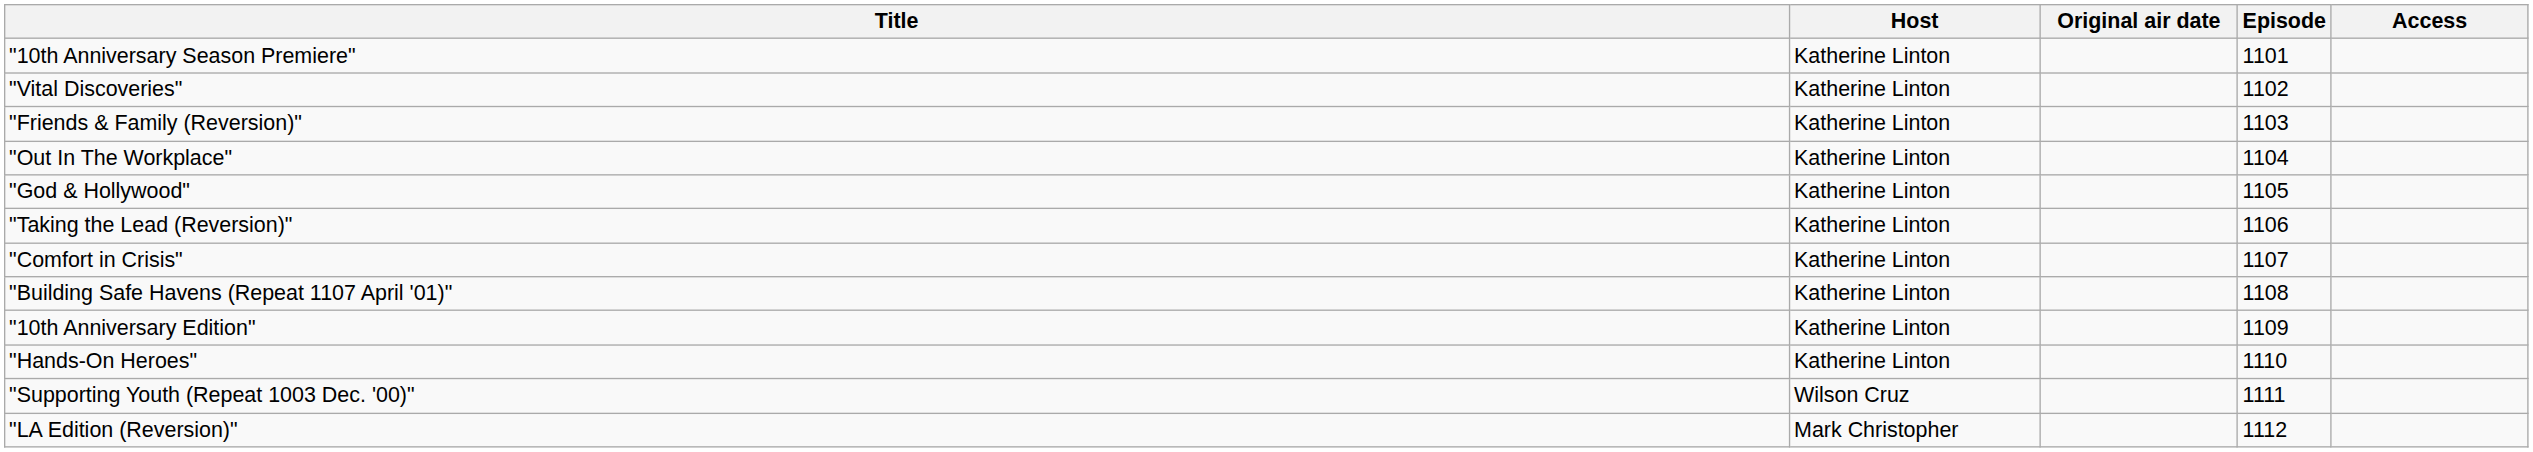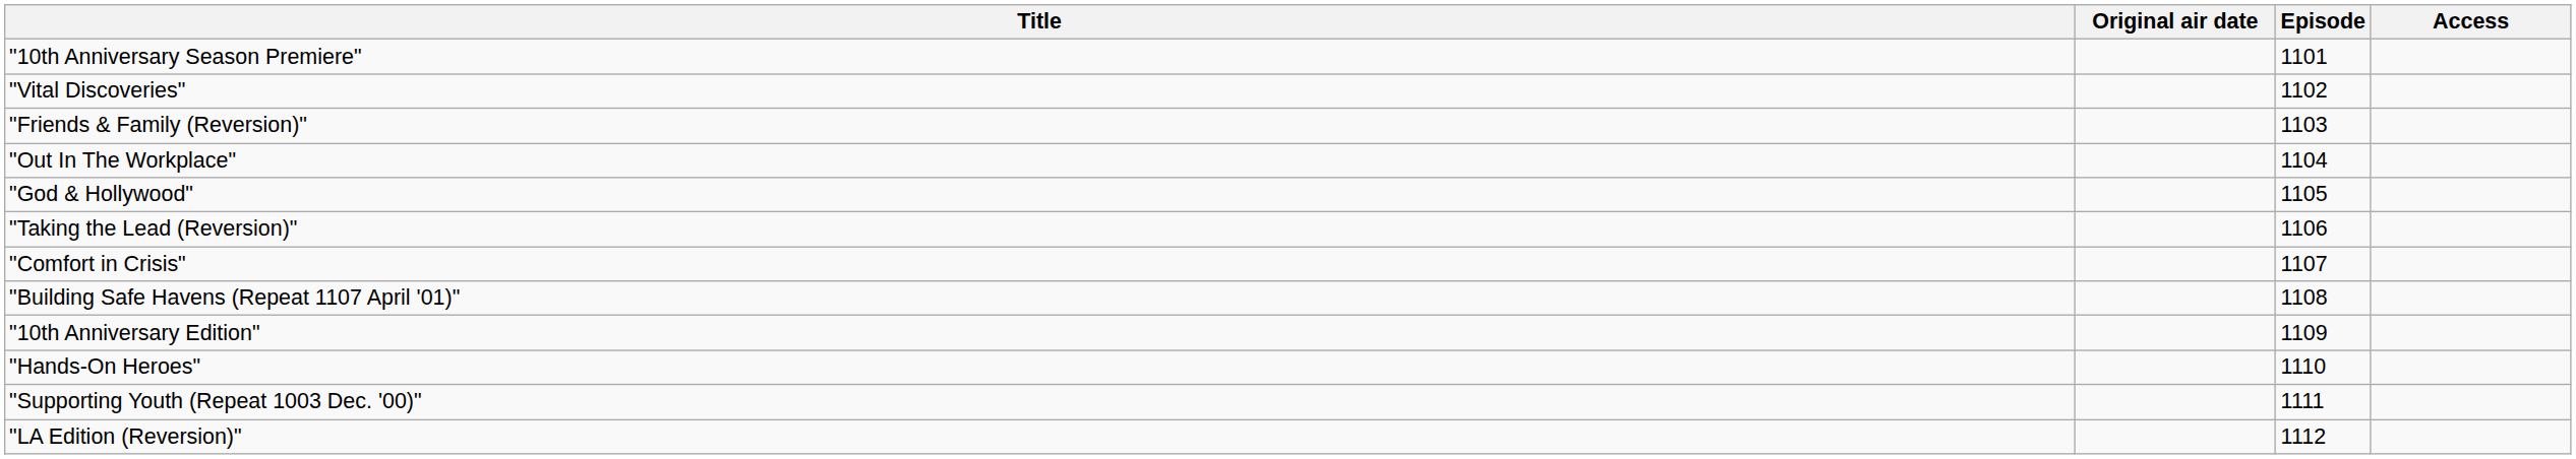- column: Host | Katherine Linton | Katherine Linton | Katherine Linton | Katherine Linton | Katherine Linton | Katherine Linton | Katherine Linton | Katherine Linton | Katherine Linton | Katherine Linton | Wilson Cruz | Mark Christopher
